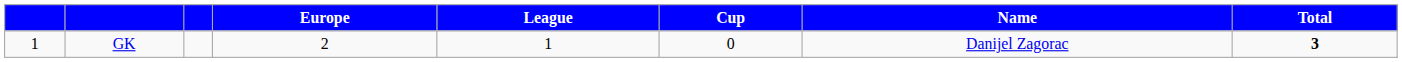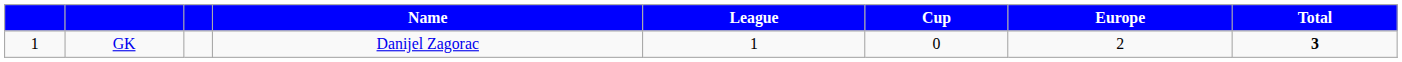columns swapped: Name <-> Europe
